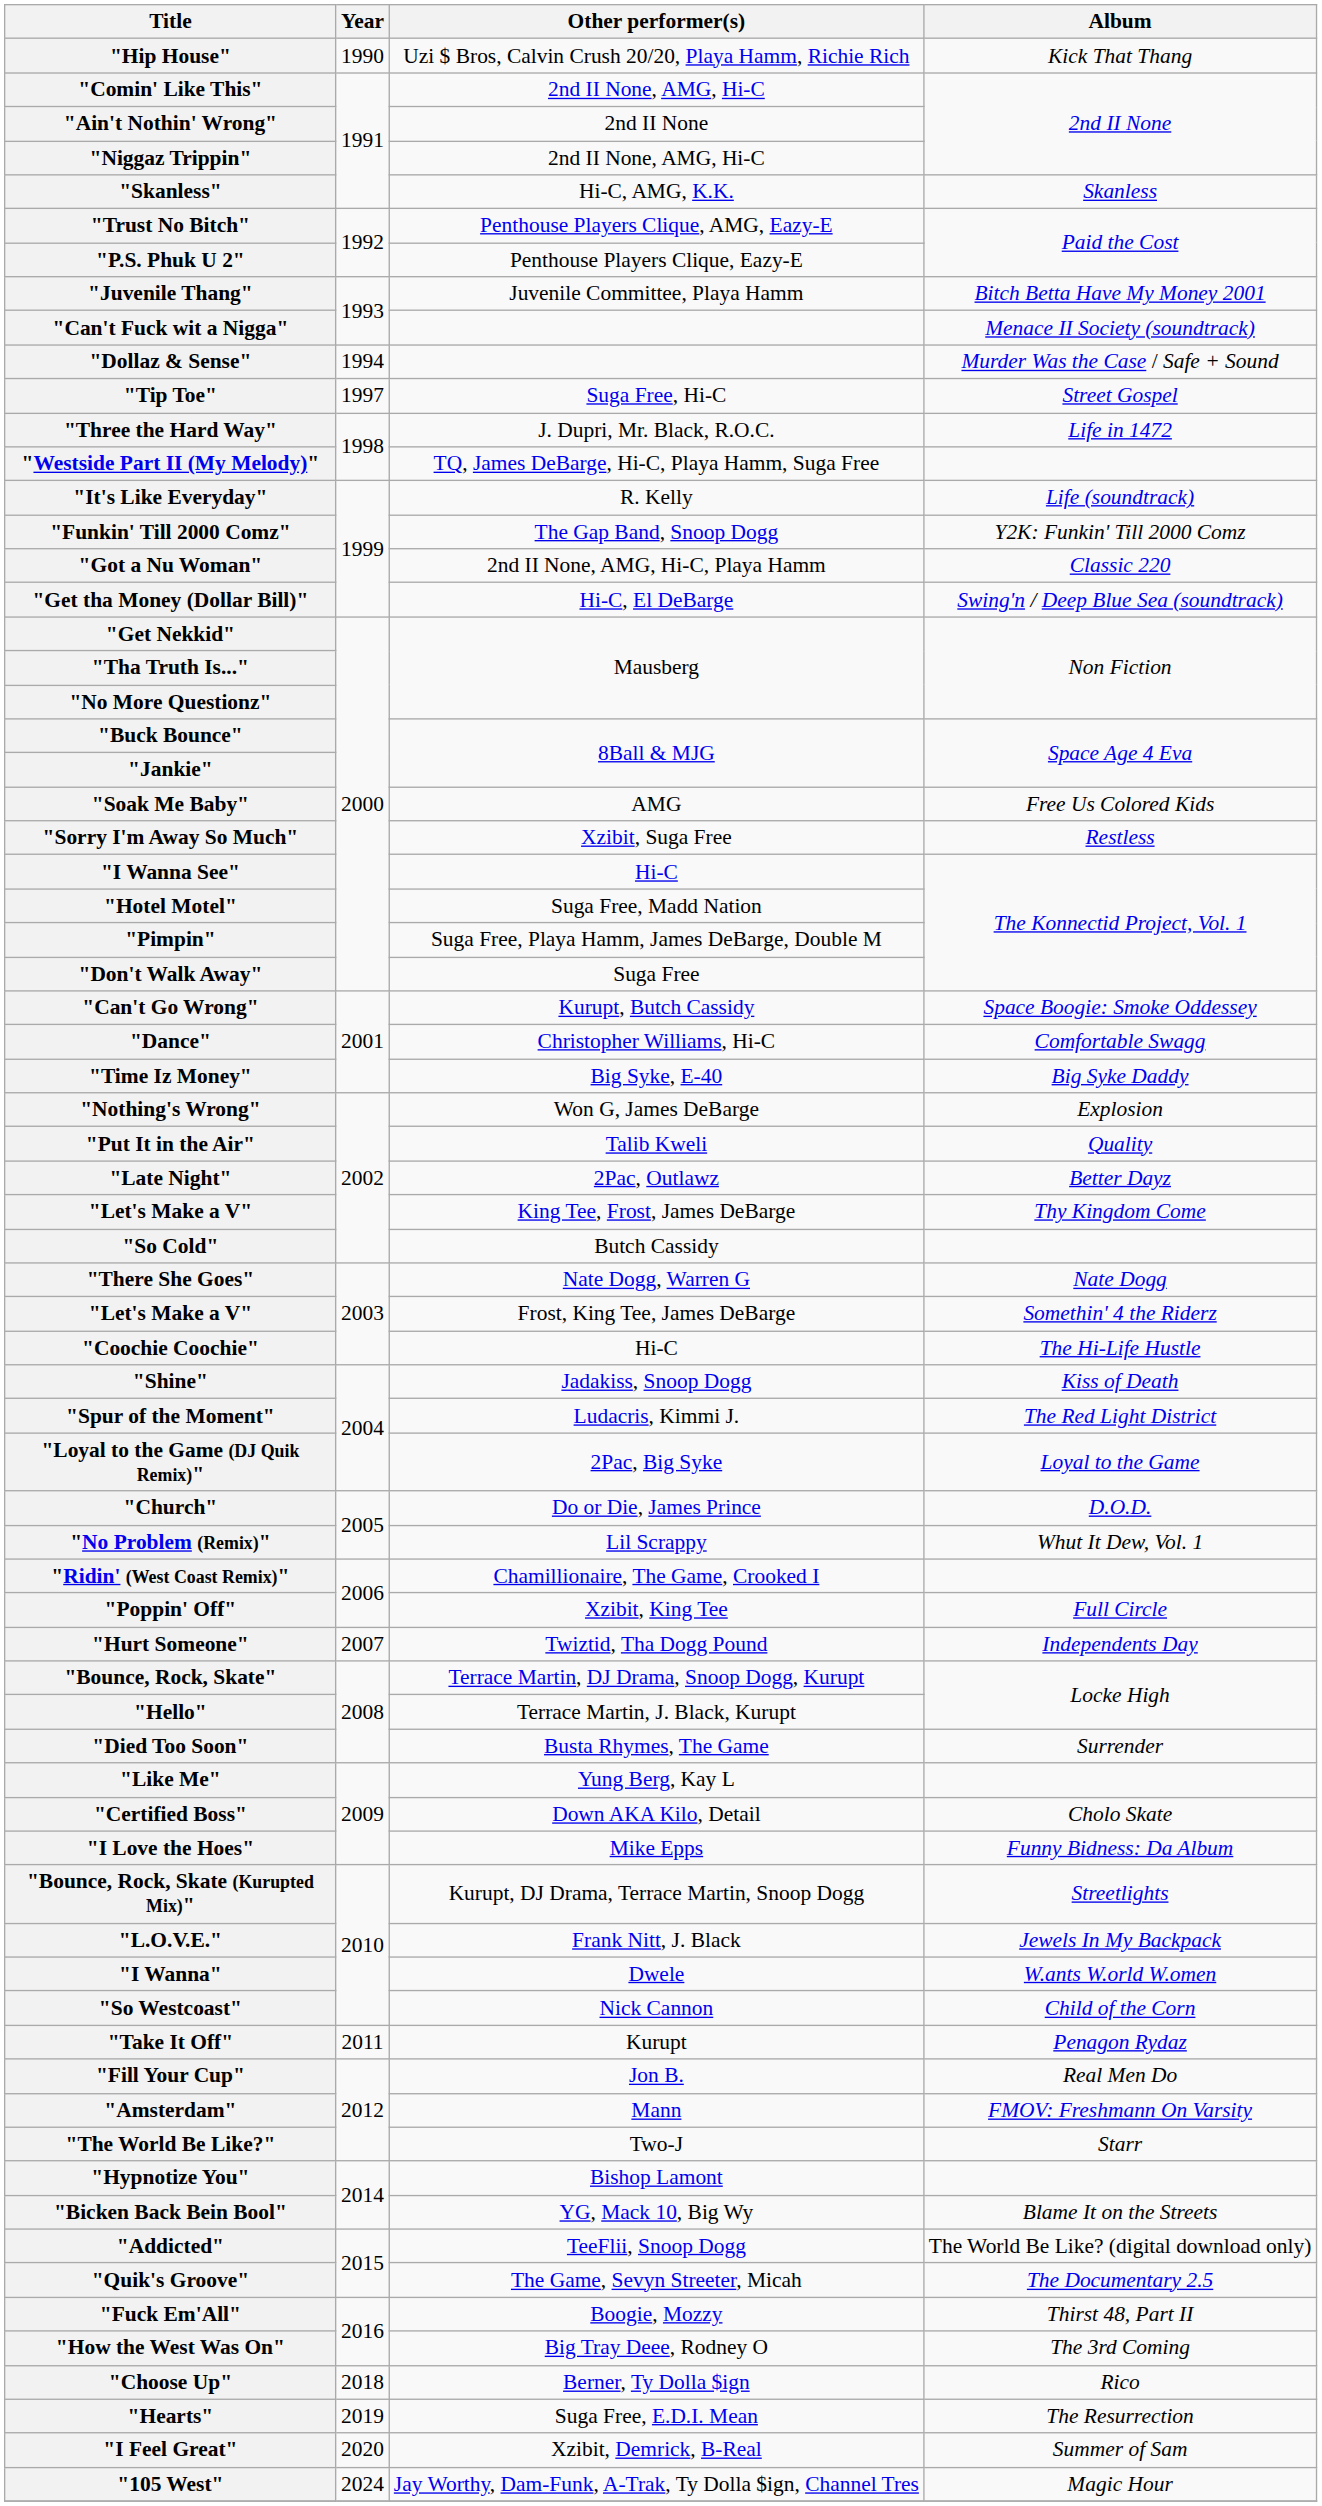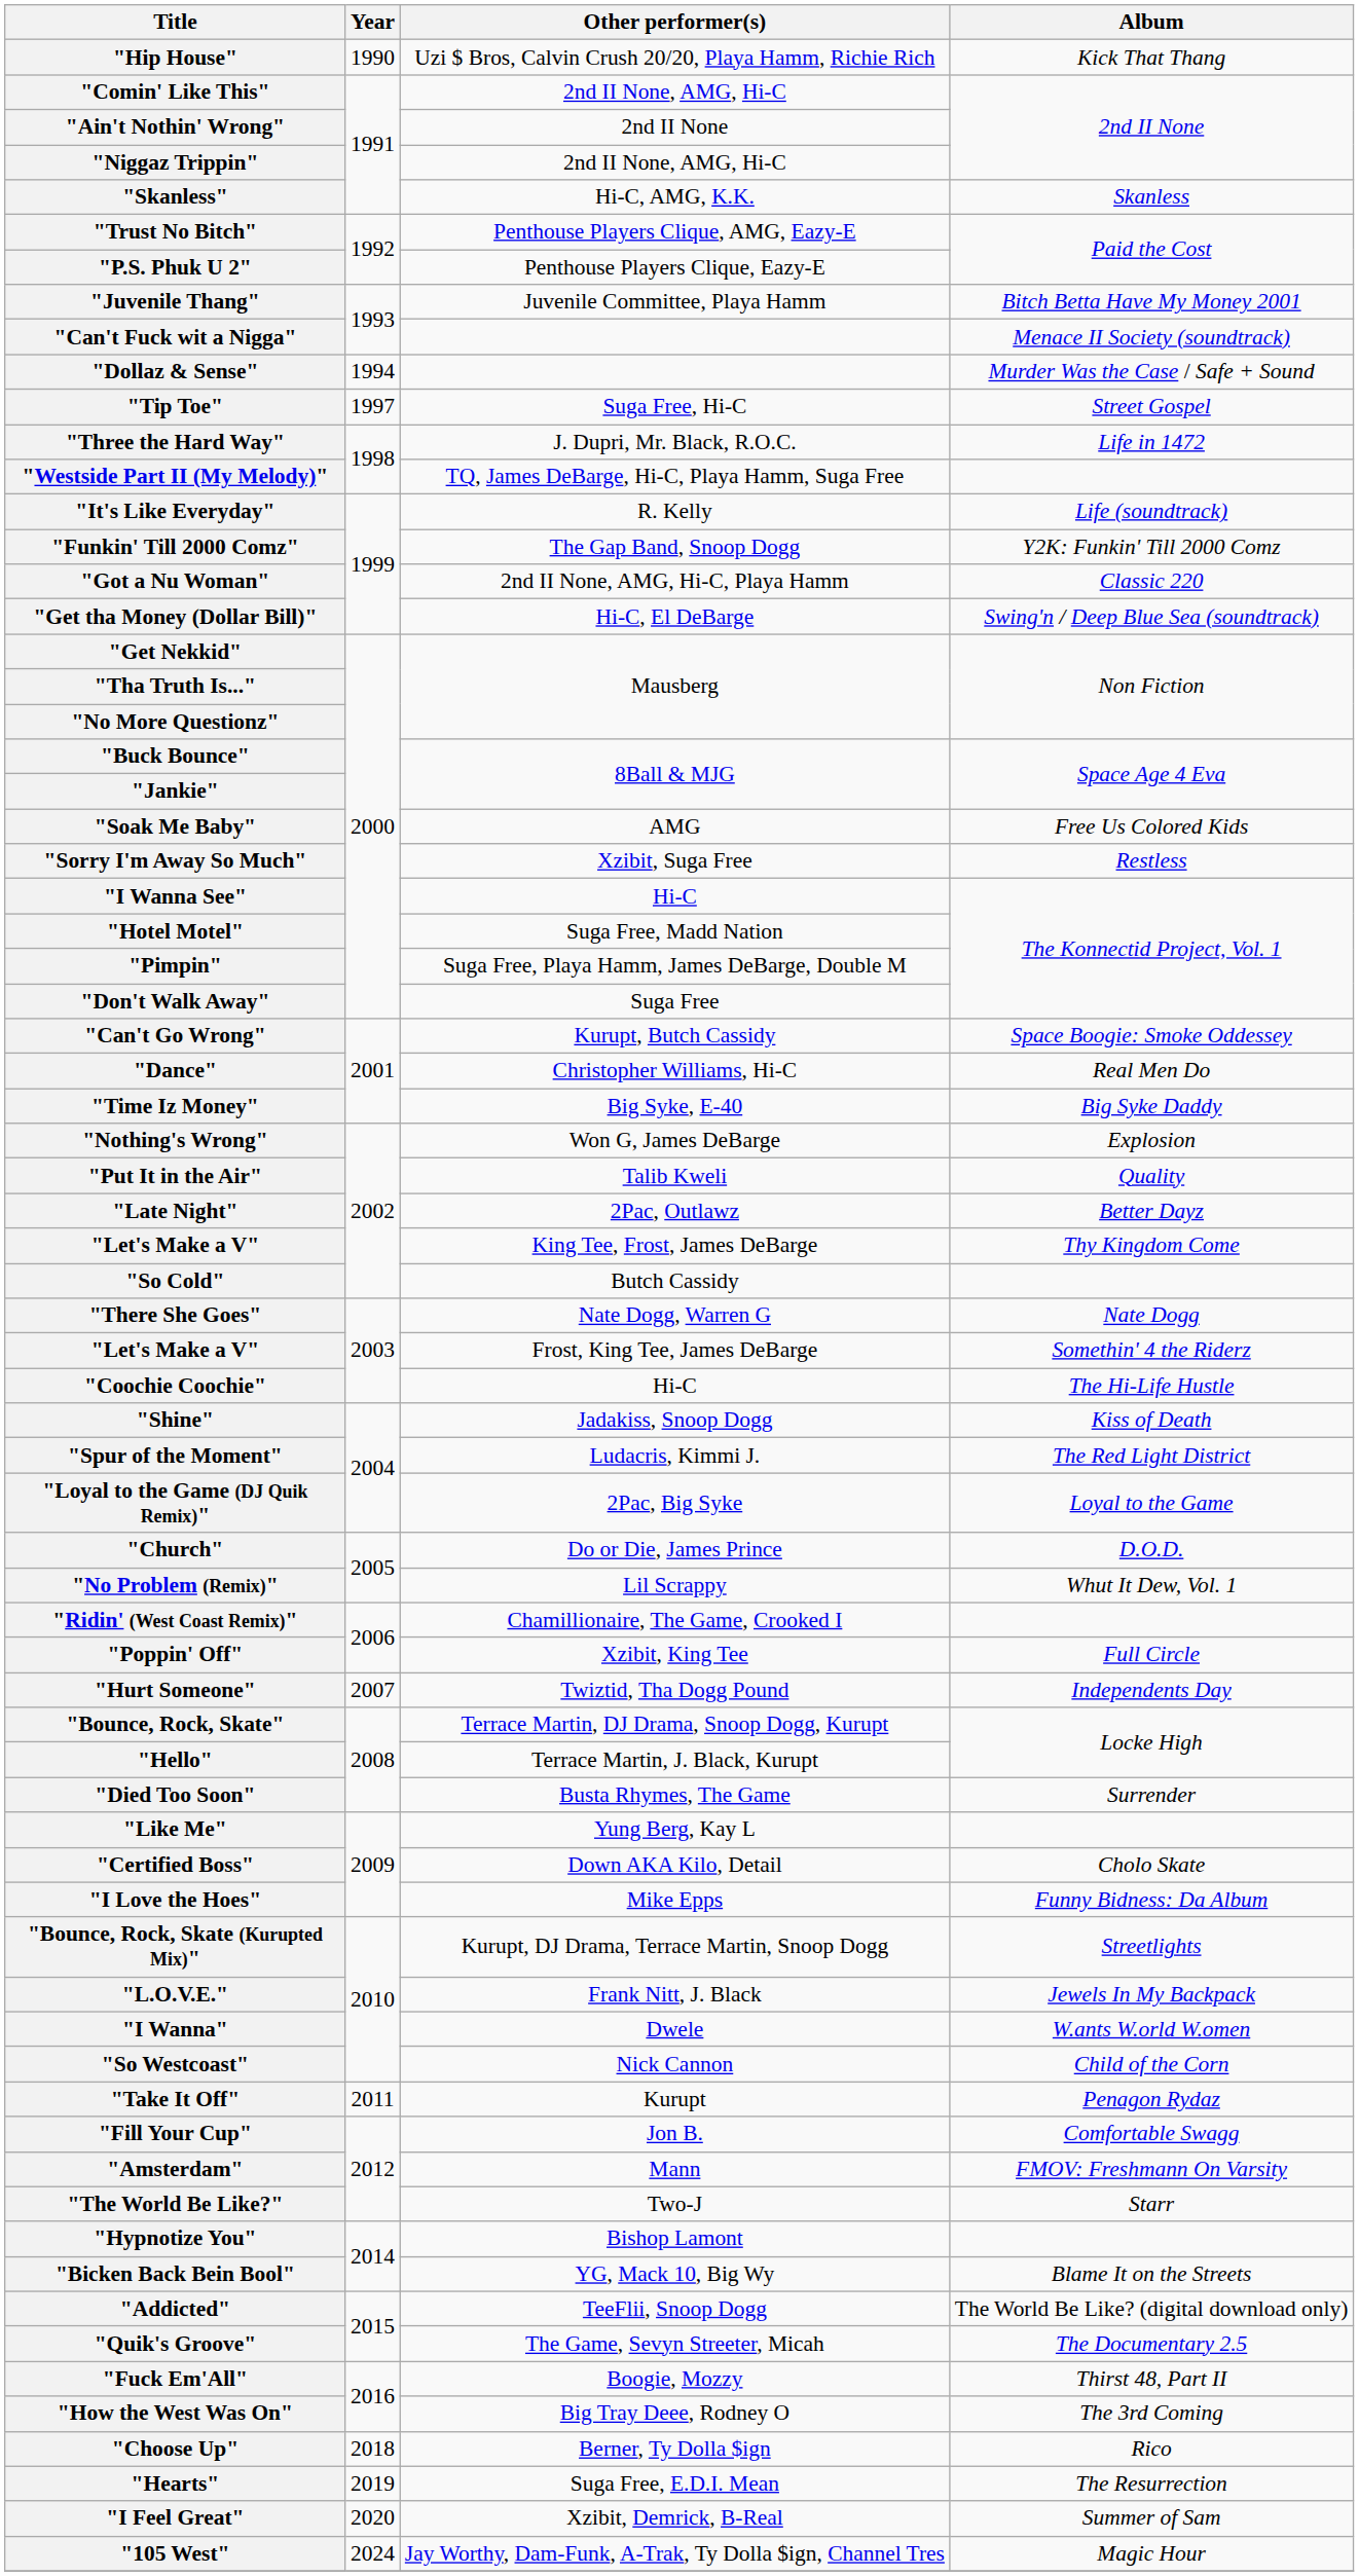"Dance" | Album: Comfortable Swagg -> Real Men Do
"Fill Your Cup" | Album: Real Men Do -> Comfortable Swagg
